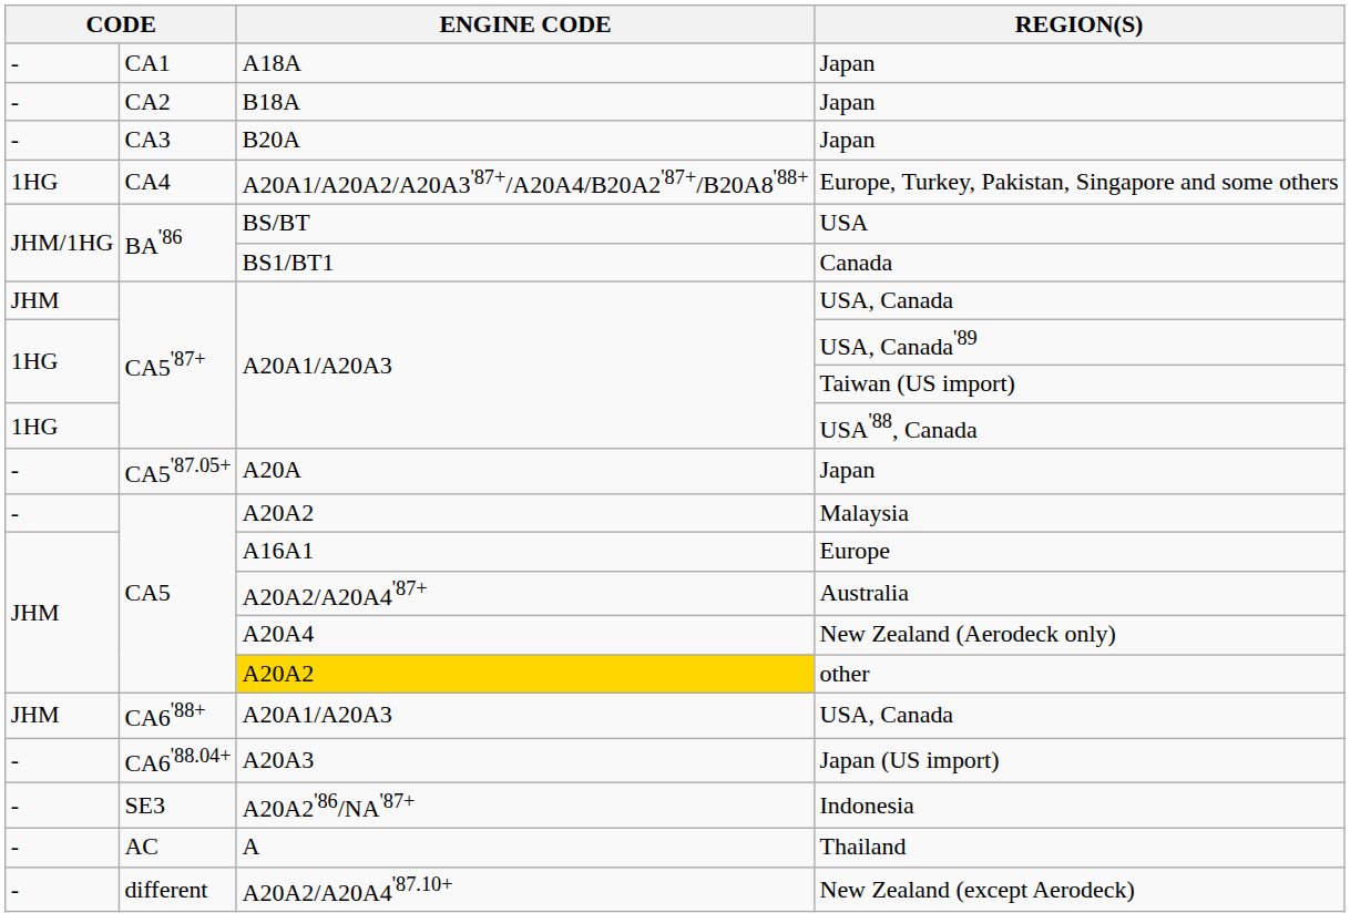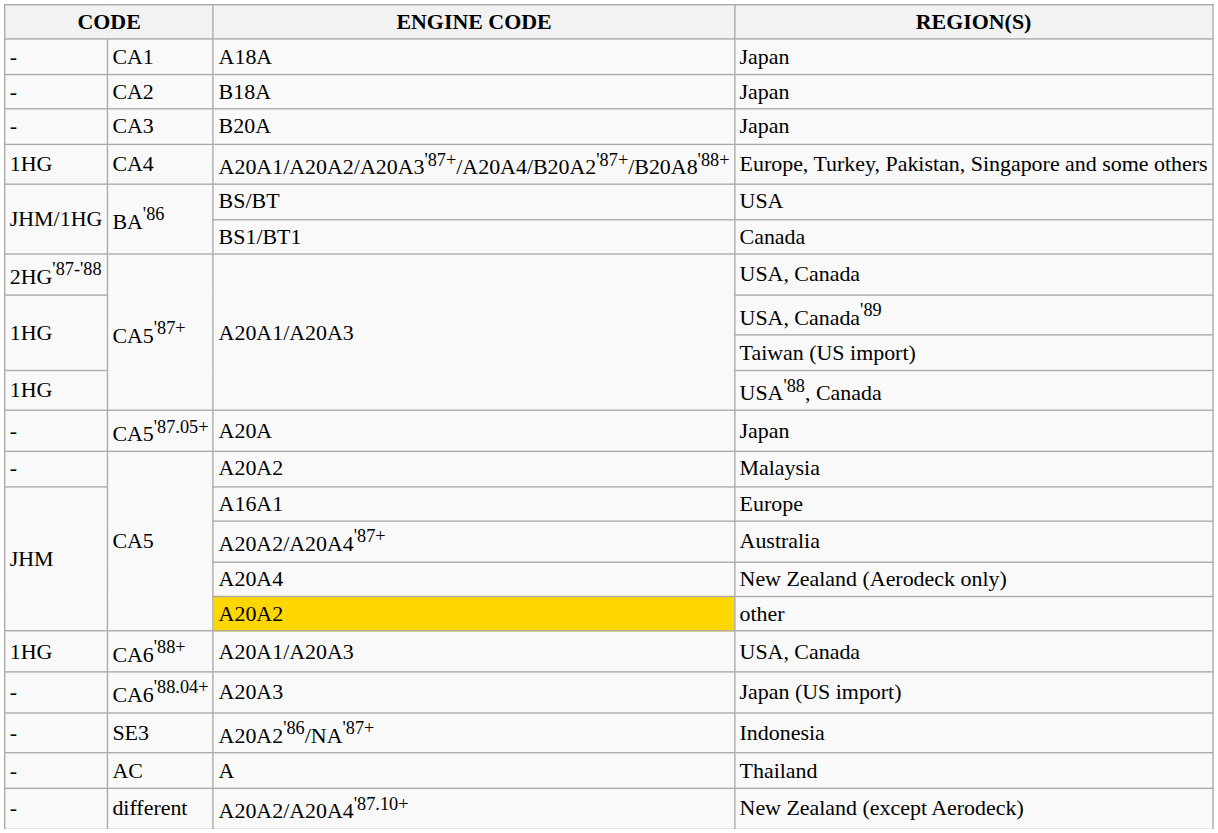CA5'87+ / USA, Canada | column 1: JHM -> 2HG'87-'88
CA6'88+ / USA, Canada | column 1: JHM -> 1HG
